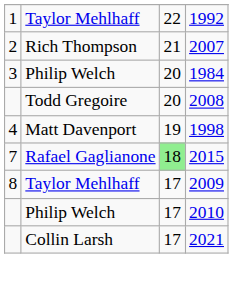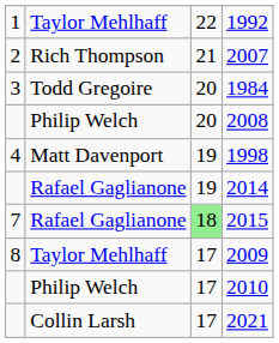1984 | column 2: Philip Welch -> Todd Gregoire
2008 | column 2: Todd Gregoire -> Philip Welch
+ row: Rafael Gaglianone | 19 | 2014
